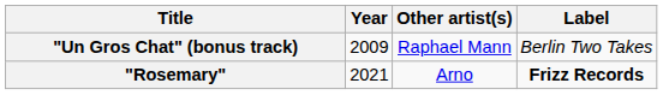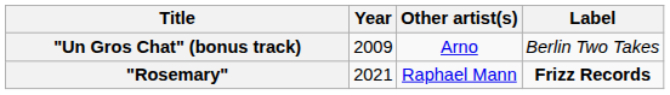"Un Gros Chat" (bonus track) | Other artist(s): Raphael Mann -> Arno
"Rosemary" | Other artist(s): Arno -> Raphael Mann
